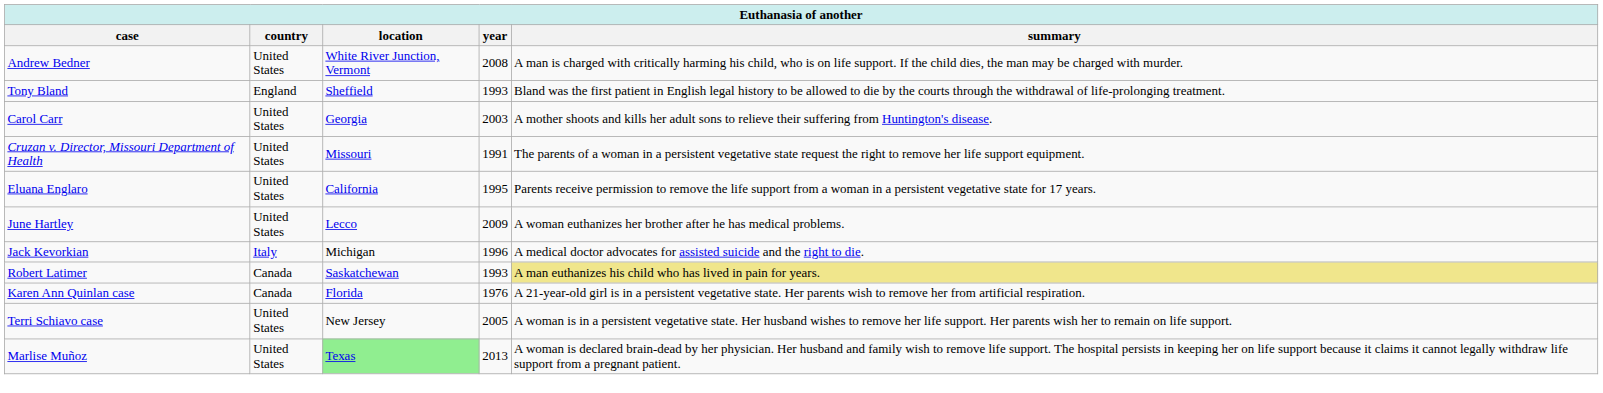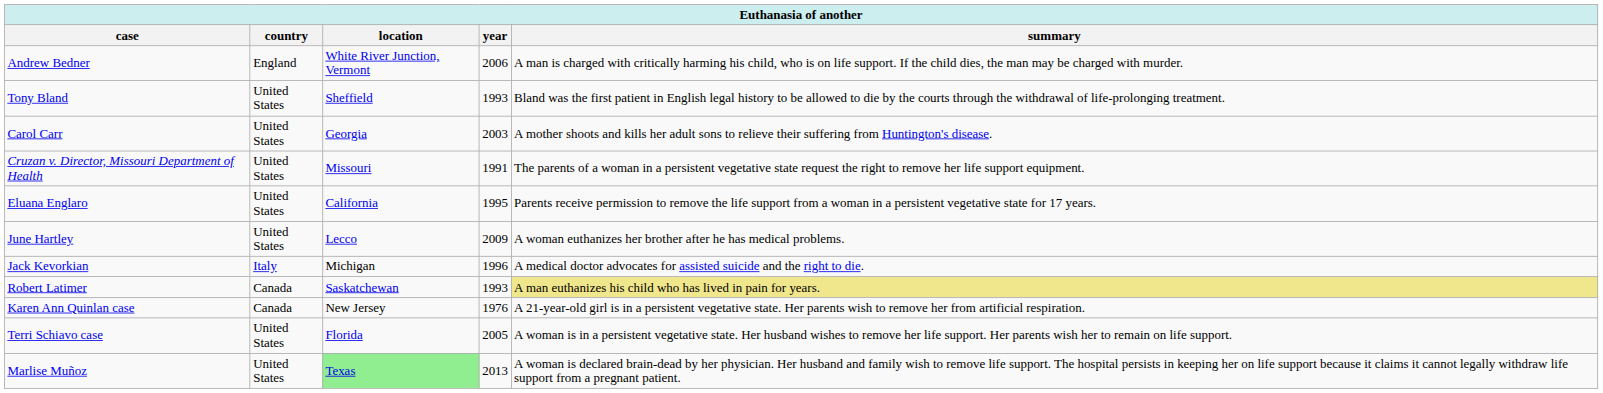Andrew Bedner | country: United States -> England
Andrew Bedner | year: 2008 -> 2006
Tony Bland | country: England -> United States
Karen Ann Quinlan case | location: Florida -> New Jersey
Terri Schiavo case | location: New Jersey -> Florida
